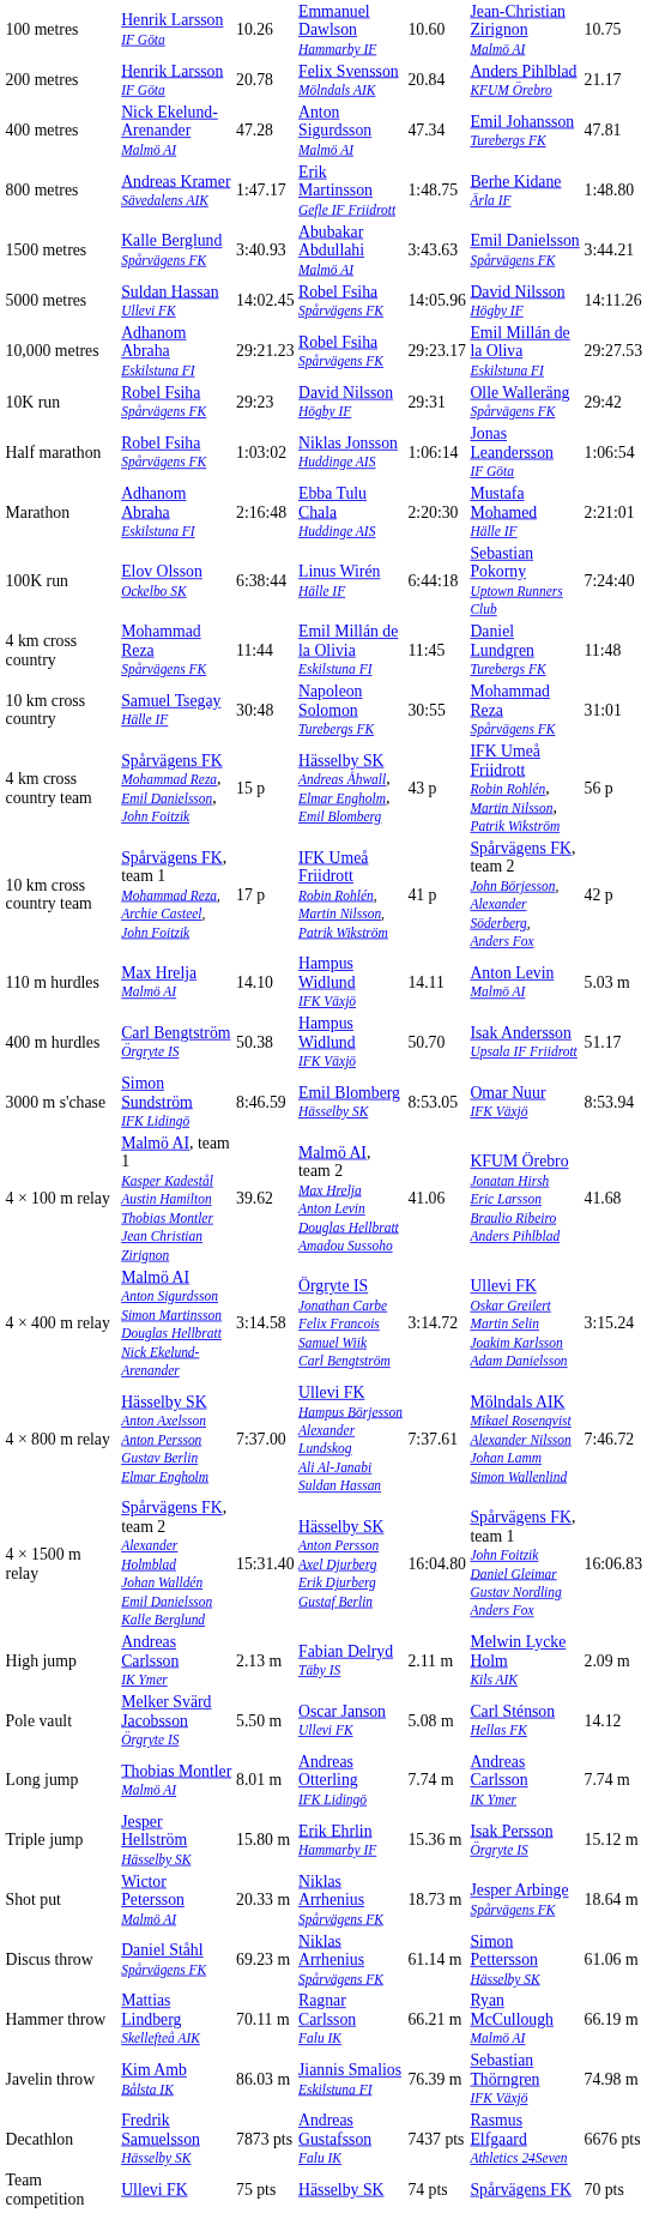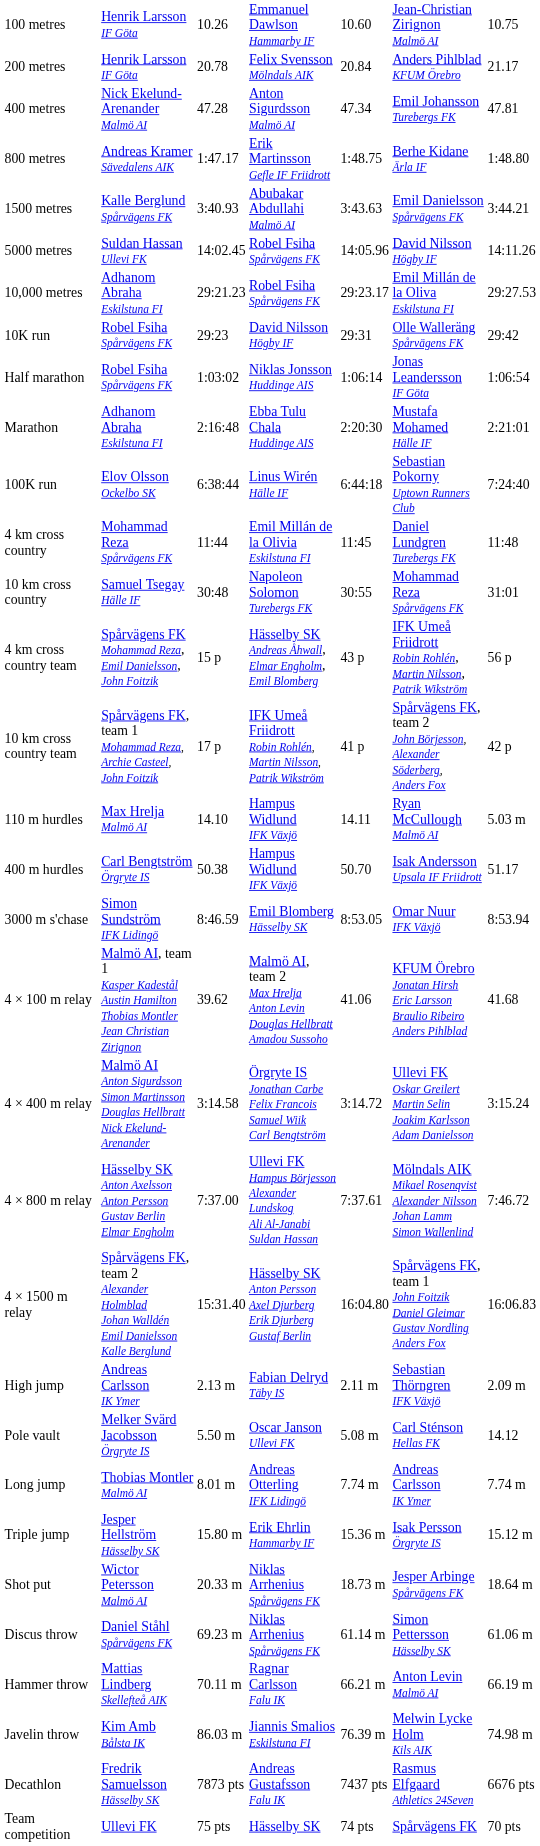110 m hurdles | column 6: Anton Levin Malmö AI -> Ryan McCullough Malmö AI
High jump | column 6: Melwin Lycke Holm Kils AIK -> Sebastian Thörngren IFK Växjö
Hammer throw | column 6: Ryan McCullough Malmö AI -> Anton Levin Malmö AI
Javelin throw | column 6: Sebastian Thörngren IFK Växjö -> Melwin Lycke Holm Kils AIK
